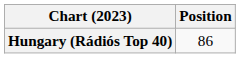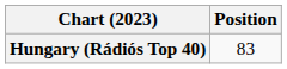Hungary (Rádiós Top 40) | Position: 86 -> 83
